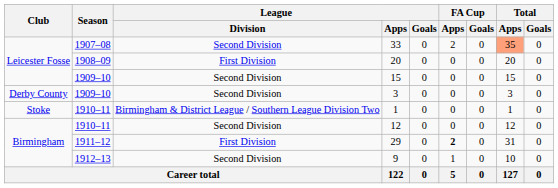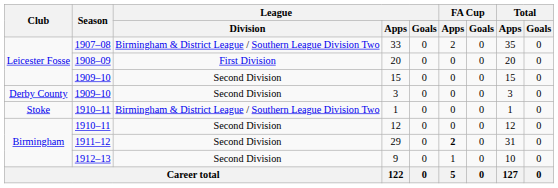33 | League / Division: Second Division -> Birmingham & District League / Southern League Division Two
33 | Total / Apps: lightsalmon background -> no background
29 | League / Division: First Division -> Second Division
